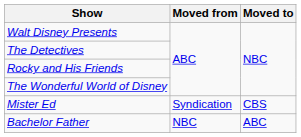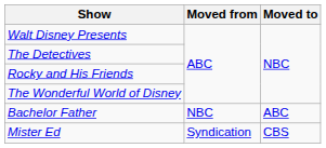rows swapped: Bachelor Father <-> Mister Ed
